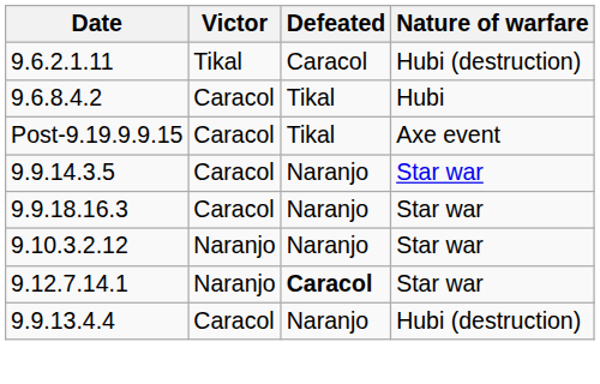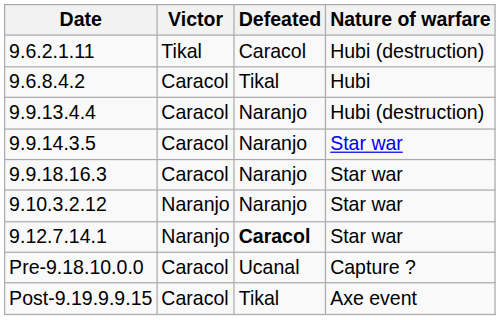rows swapped: 9.9.13.4.4 <-> Post-9.19.9.9.15
+ row: Pre-9.18.10.0.0 | Caracol | Ucanal | Capture ?
